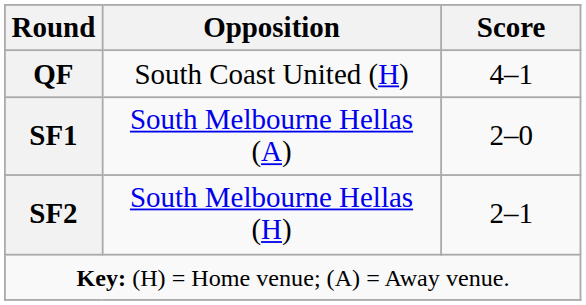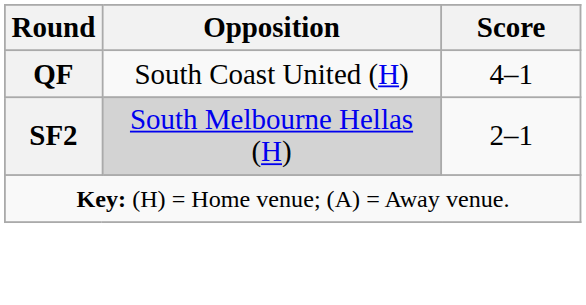- row: SF1 | South Melbourne Hellas (A) | 2–0
SF2 | Opposition: no background -> lightgrey background
